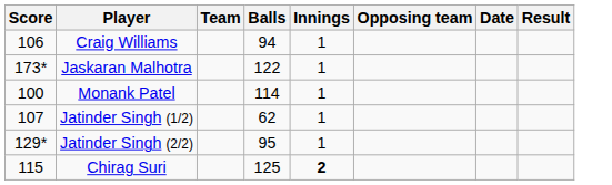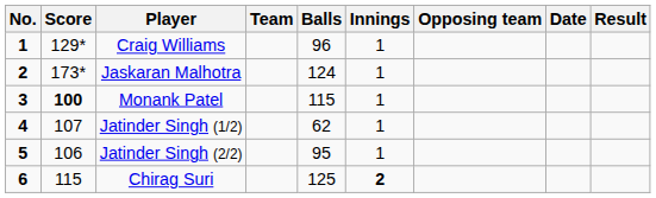+ column: No. | 1 | 2 | 3 | 4 | 5 | 6
Craig Williams | Score: 106 -> 129*
Craig Williams | Balls: 94 -> 96
Jaskaran Malhotra | Balls: 122 -> 124
Monank Patel | Score: normal -> bold
Monank Patel | Balls: 114 -> 115
Jatinder Singh (2/2) | Score: 129* -> 106
